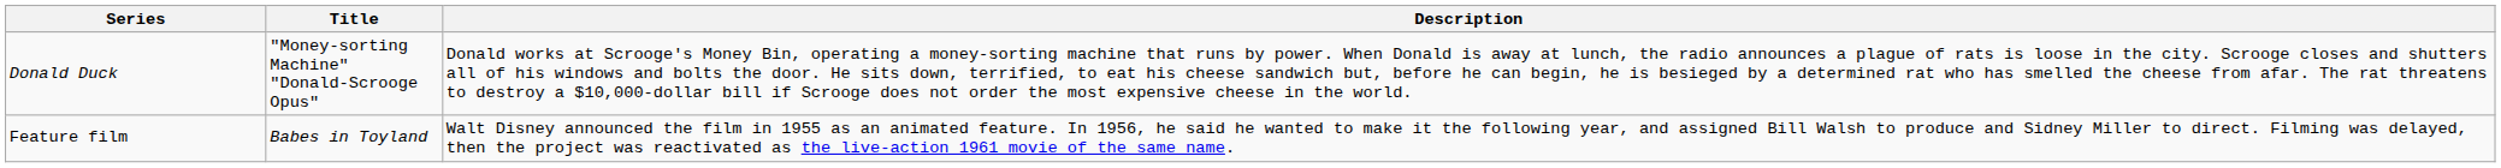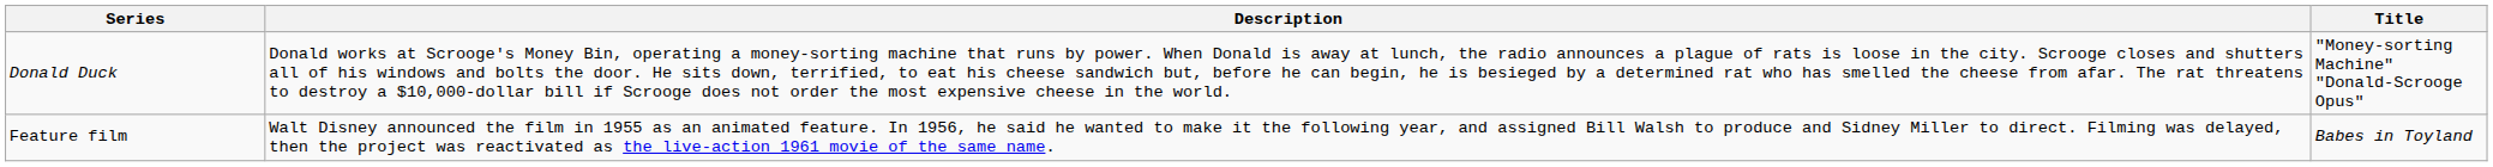columns swapped: Title <-> Description
